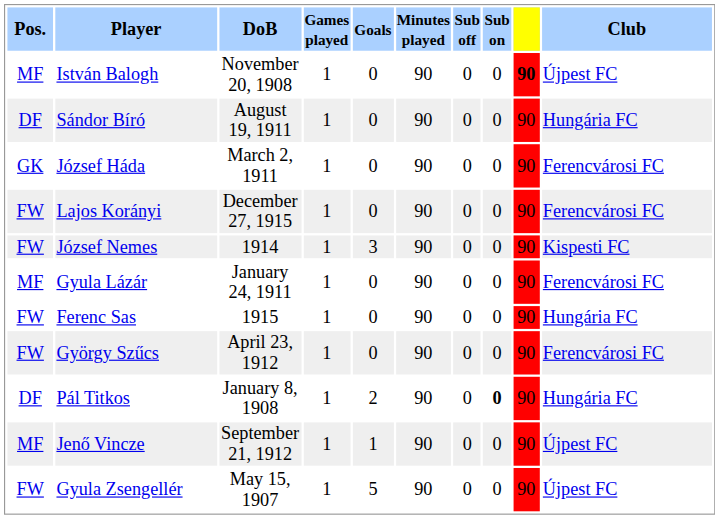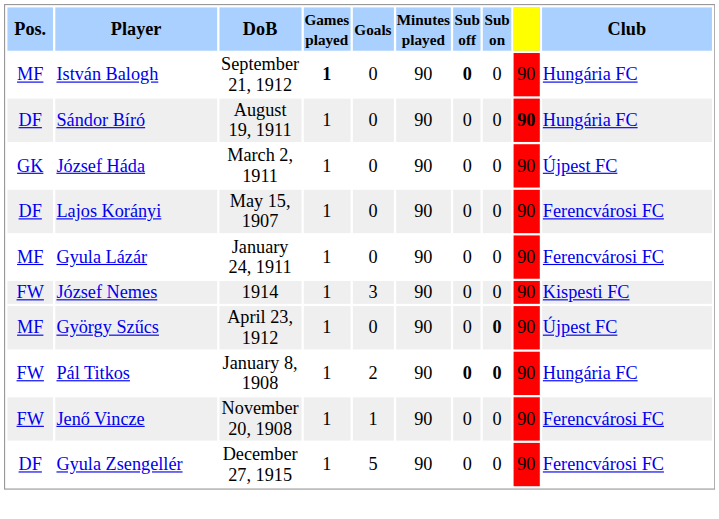István Balogh | DoB: November 20, 1908 -> September 21, 1912
István Balogh | Games played: normal -> bold
István Balogh | Sub off: normal -> bold
István Balogh | column 9: bold -> normal
István Balogh | Club: Újpest FC -> Hungária FC
Sándor Bíró | column 9: normal -> bold
József Háda | Club: Ferencvárosi FC -> Újpest FC
Lajos Korányi | Pos.: FW -> DF
Lajos Korányi | DoB: December 27, 1915 -> May 15, 1907
rows swapped: Gyula Lázár <-> József Nemes
- row: FW | Ferenc Sas | 1915 | 1 | 0 | 90 | 0 | 0 | 90 | Hungária FC
György Szűcs | Pos.: FW -> MF
György Szűcs | Sub on: normal -> bold
György Szűcs | Club: Ferencvárosi FC -> Újpest FC
Pál Titkos | Pos.: DF -> FW
Pál Titkos | Sub off: normal -> bold
Jenő Vincze | Pos.: MF -> FW
Jenő Vincze | DoB: September 21, 1912 -> November 20, 1908
Jenő Vincze | Club: Újpest FC -> Ferencvárosi FC
Gyula Zsengellér | Pos.: FW -> DF
Gyula Zsengellér | DoB: May 15, 1907 -> December 27, 1915
Gyula Zsengellér | Club: Újpest FC -> Ferencvárosi FC
